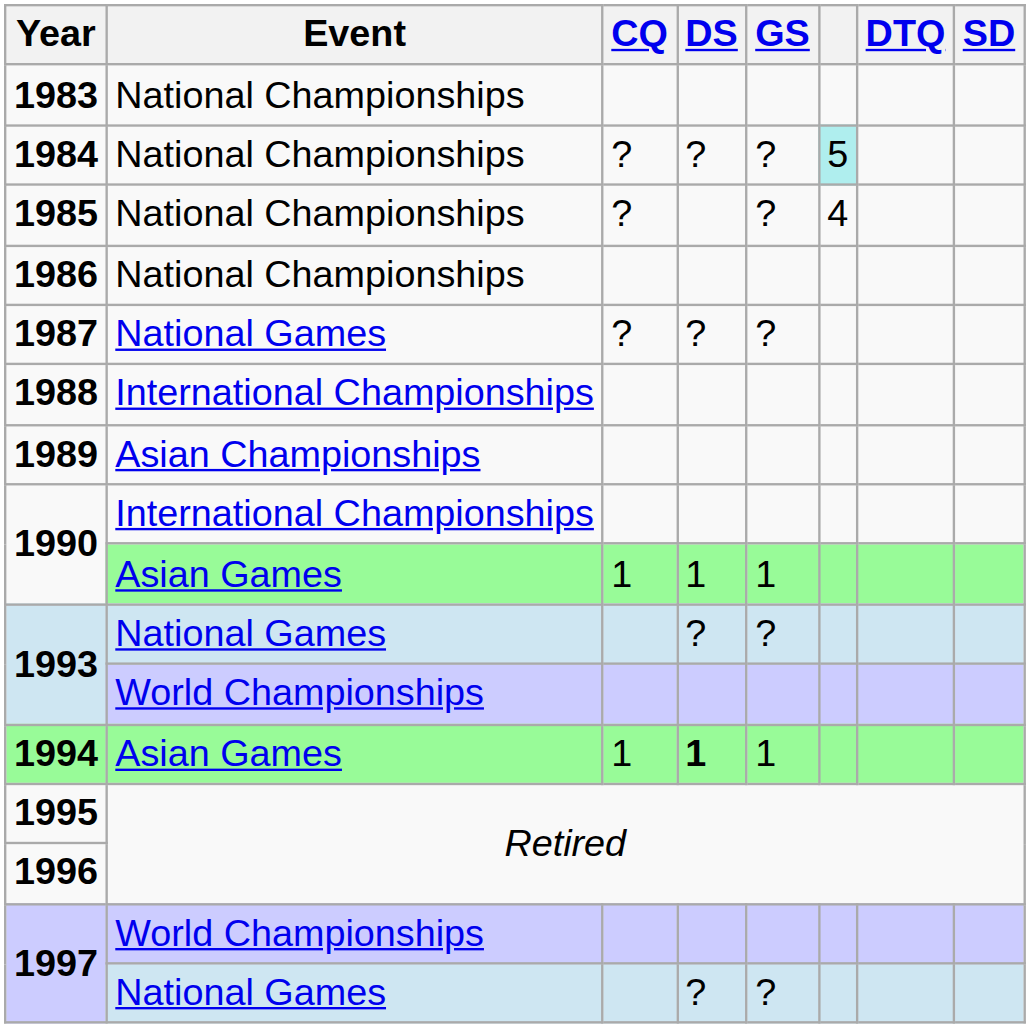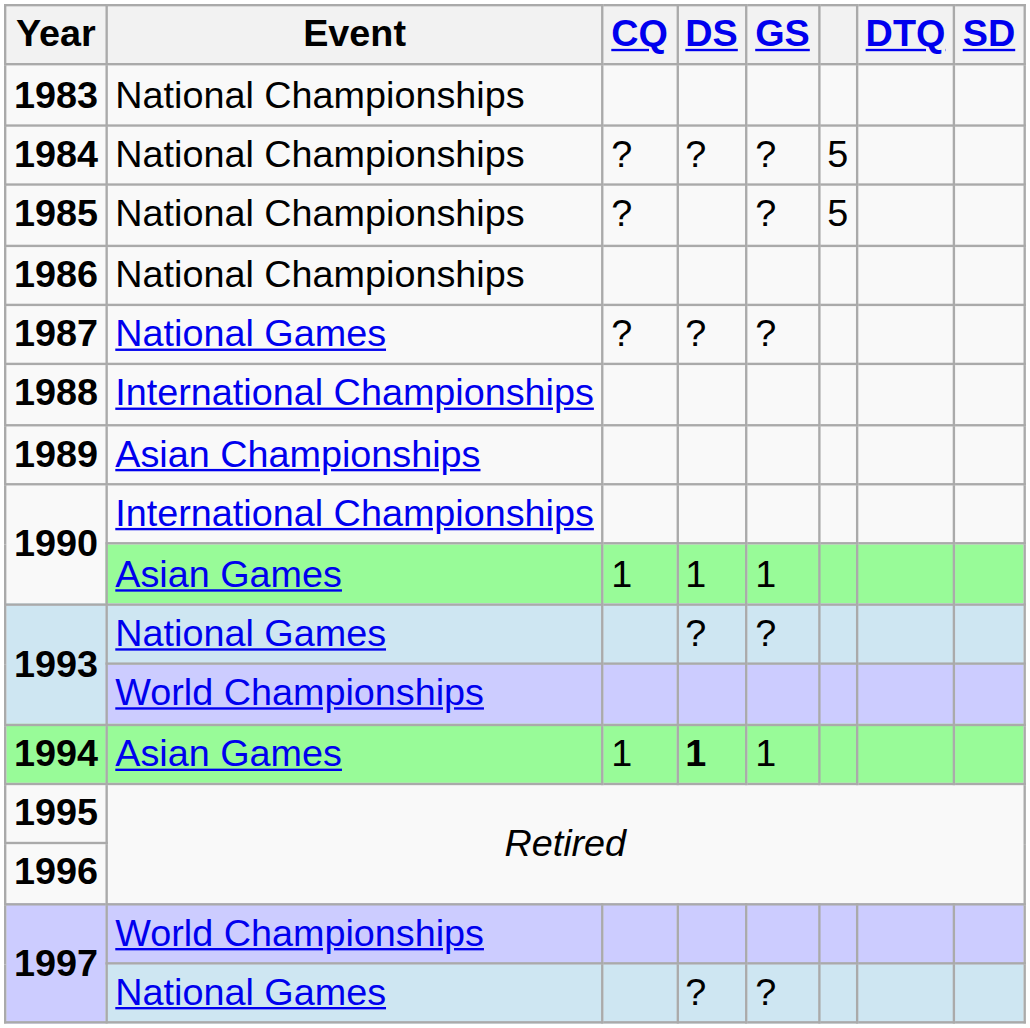1984 | column 6: paleturquoise background -> no background
1985 | column 6: 4 -> 5
